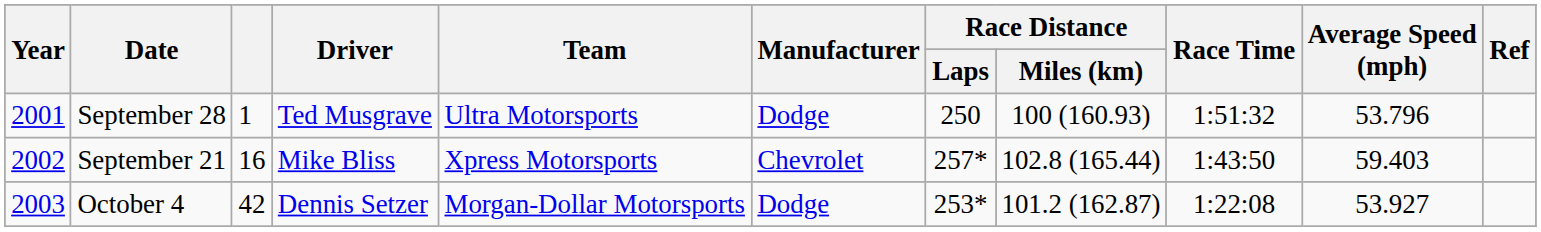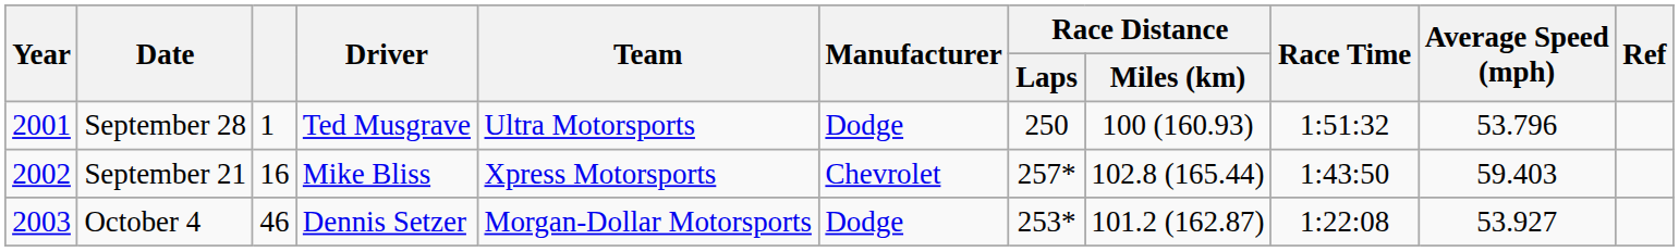October 4 | column 3: 42 -> 46
